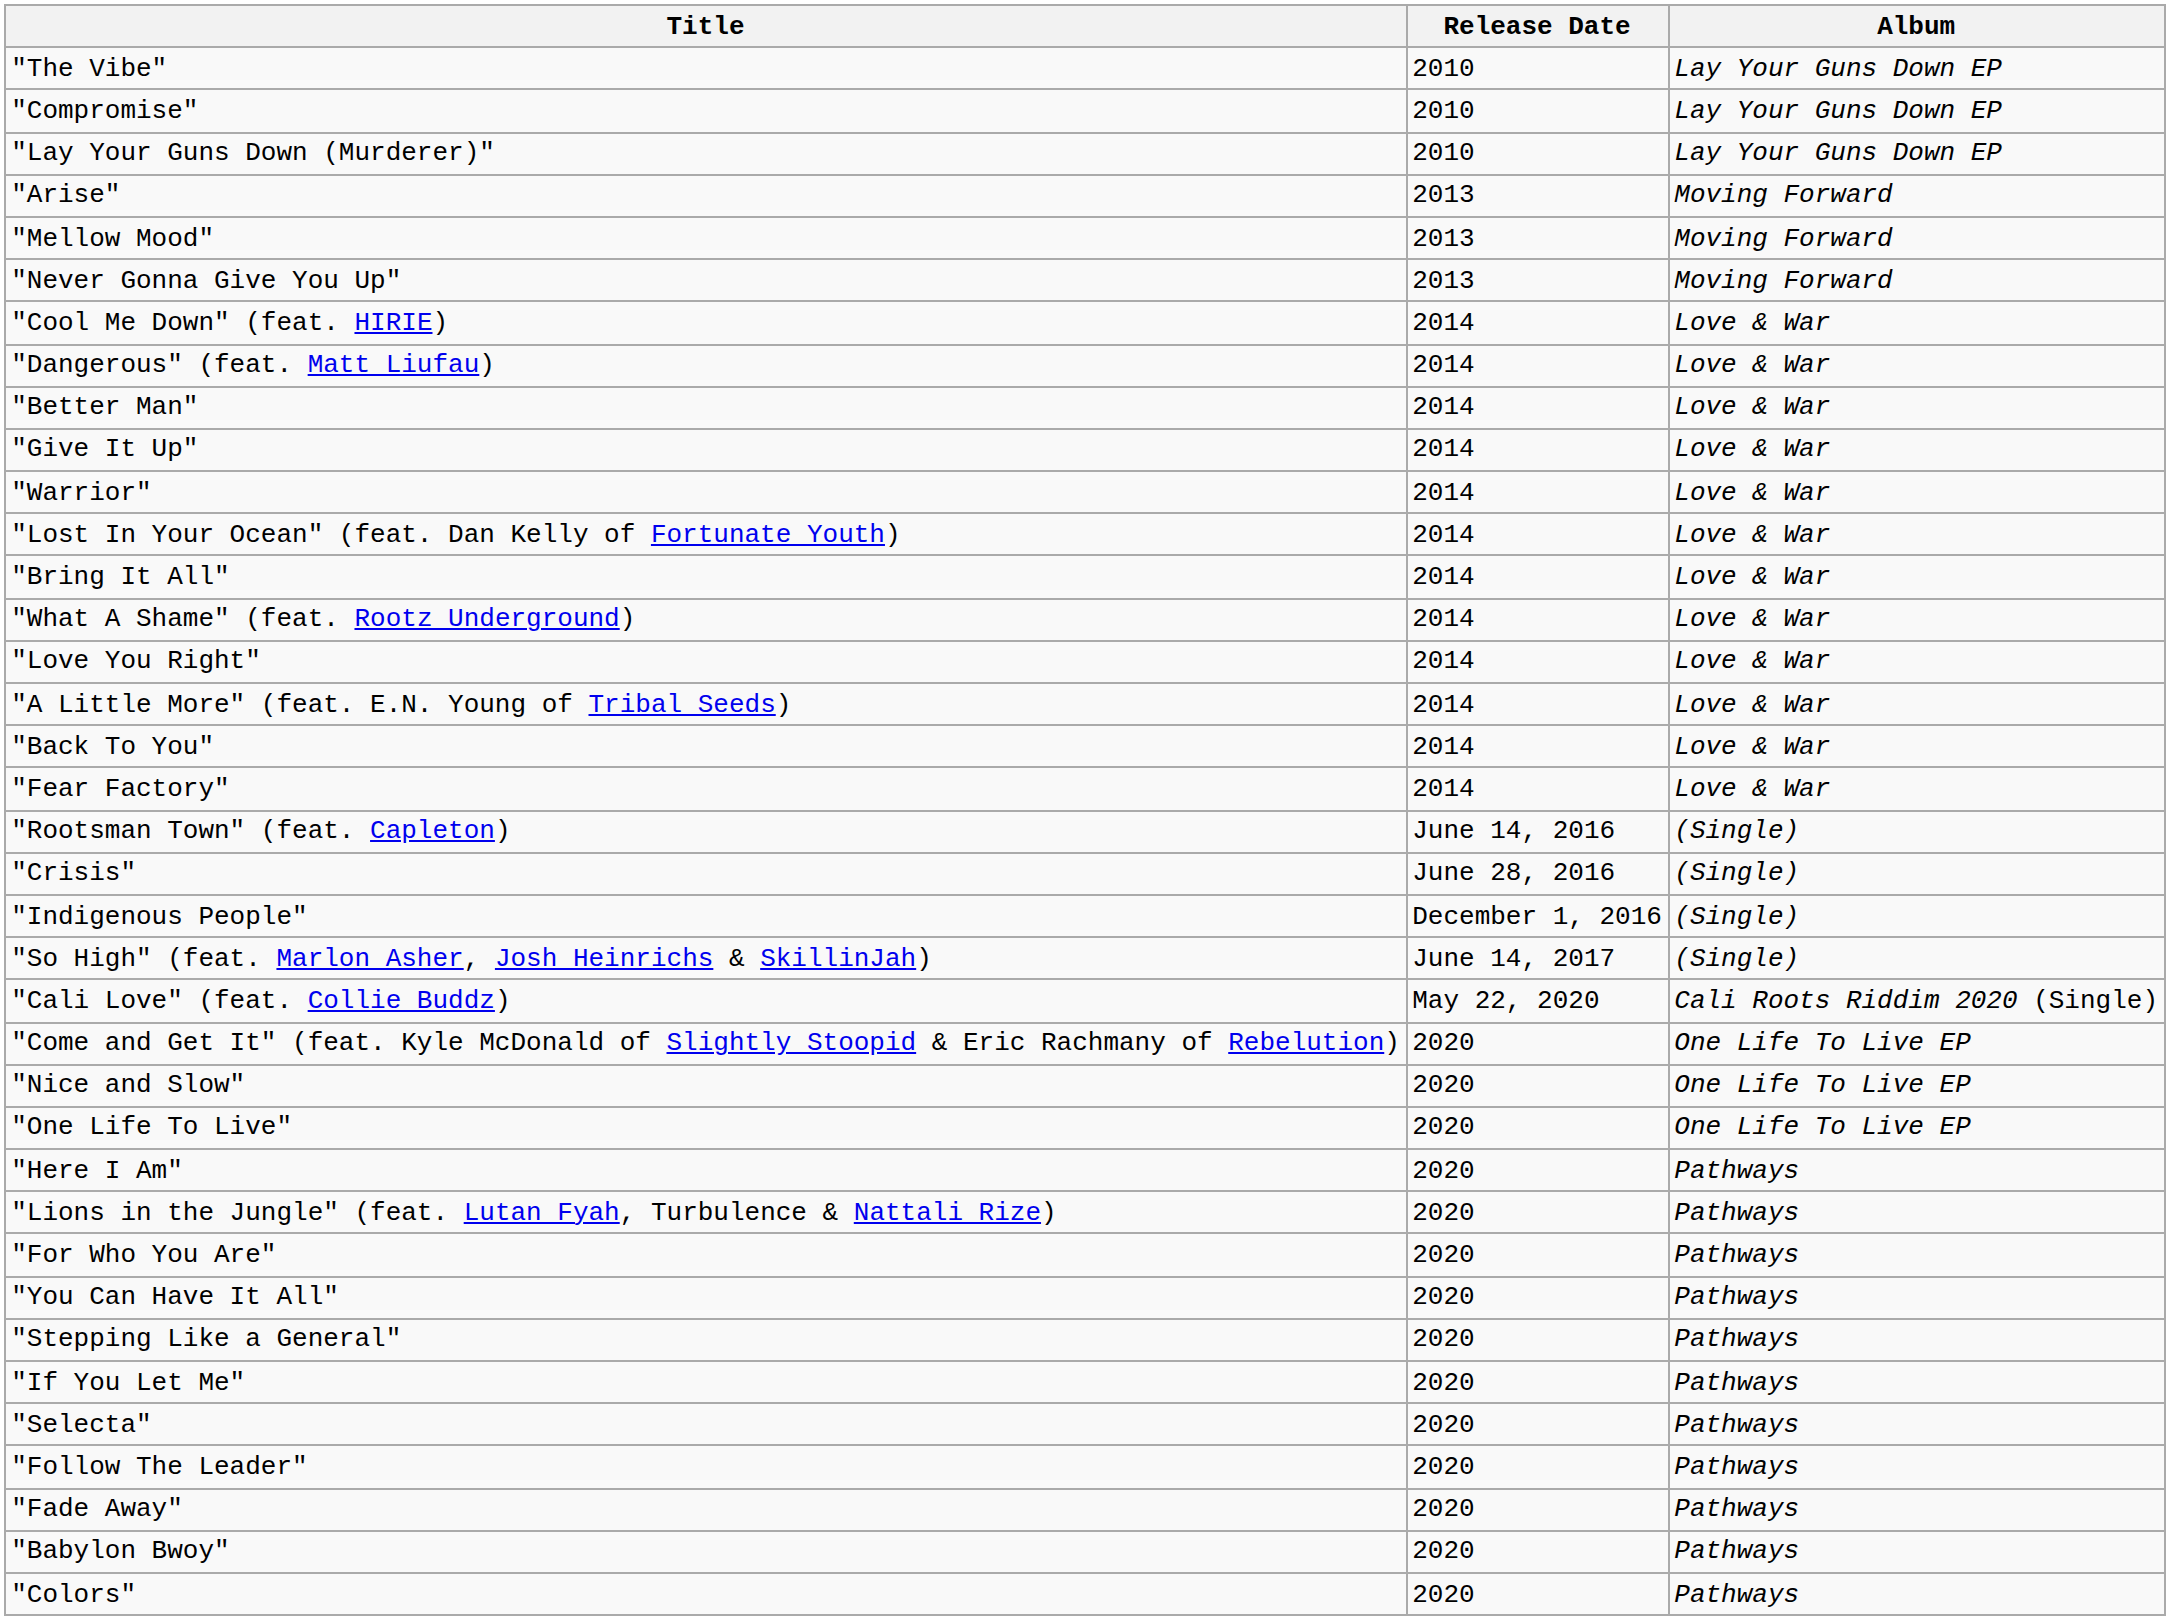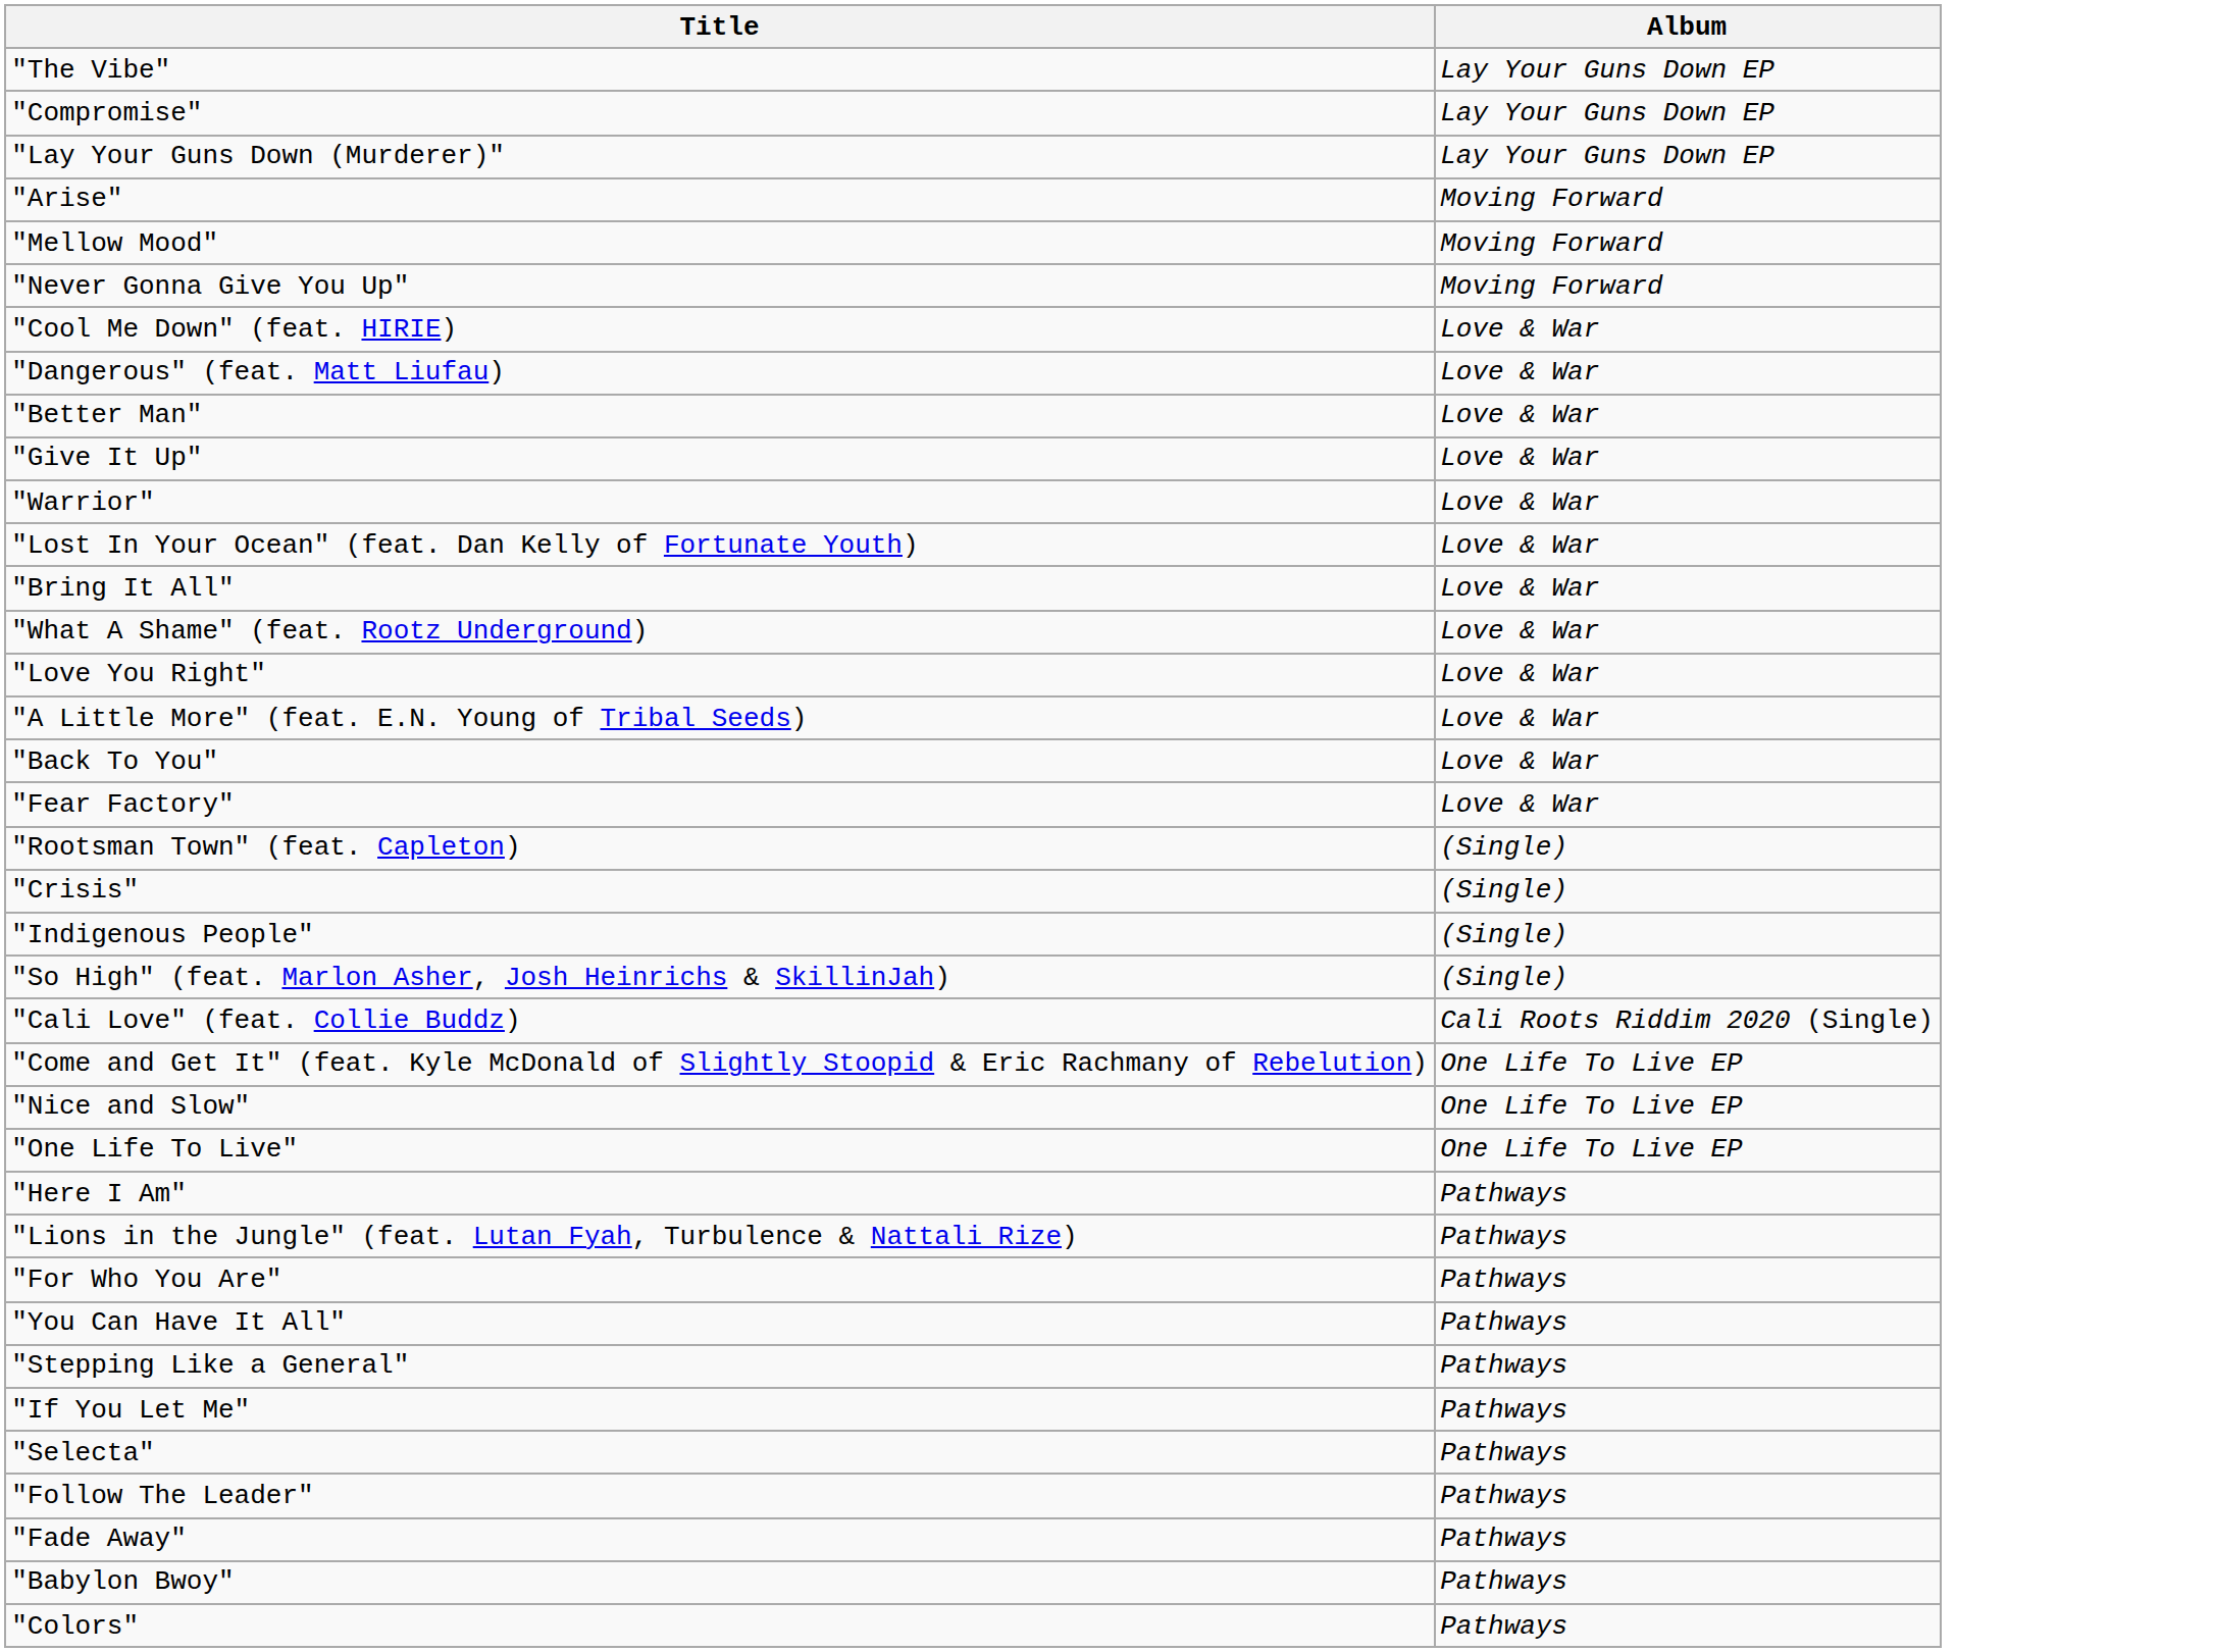- column: Release Date | 2010 | 2010 | 2010 | 2013 | 2013 | 2013 | 2014 | 2014 | 2014 | 2014 | 2014 | 2014 | 2014 | 2014 | 2014 | 2014 | 2014 | 2014 | June 14, 2016 | June 28, 2016 | December 1, 2016 | June 14, 2017 | May 22, 2020 | 2020 | 2020 | 2020 | 2020 | 2020 | 2020 | 2020 | 2020 | 2020 | 2020 | 2020 | 2020 | 2020 | 2020
